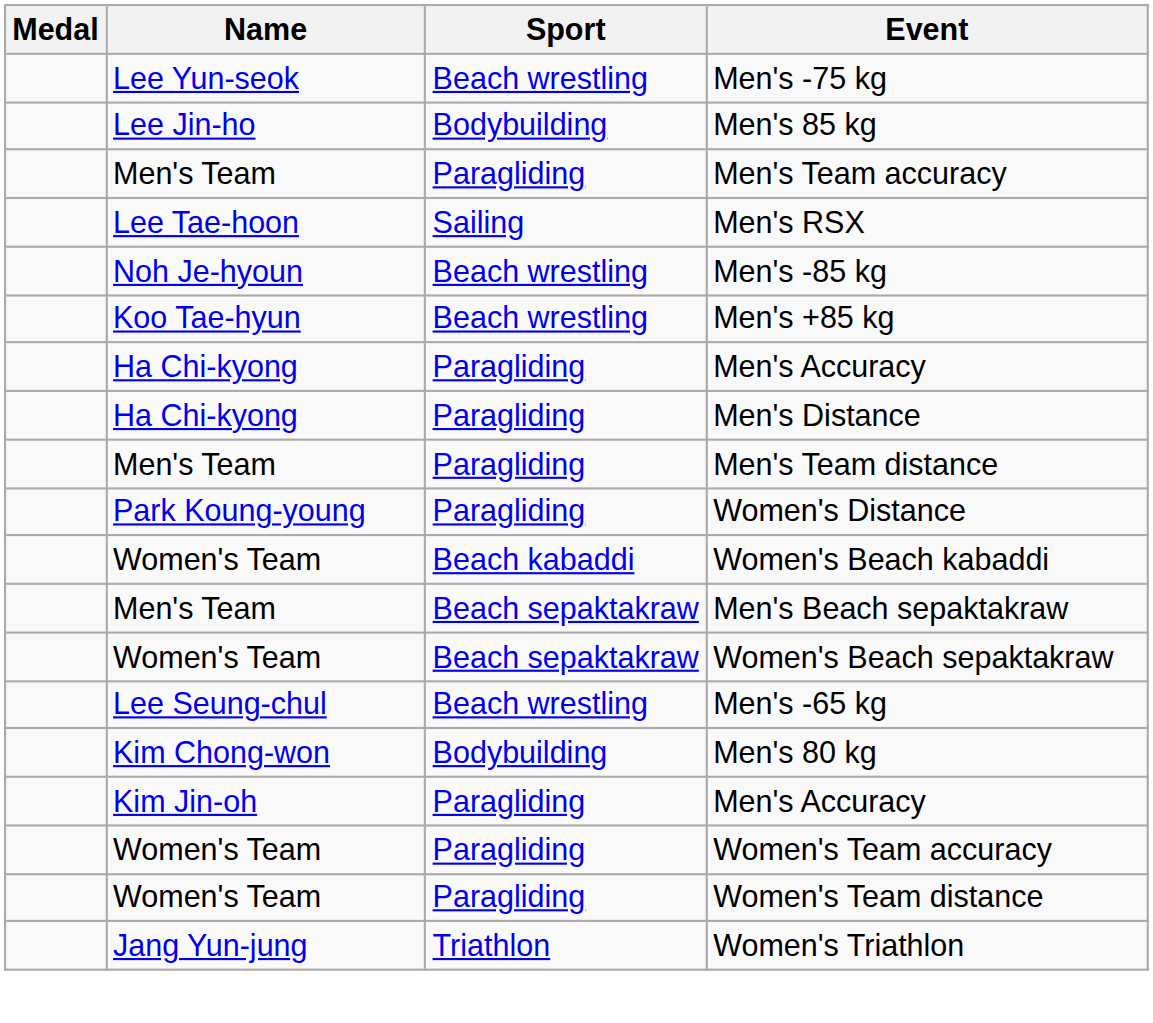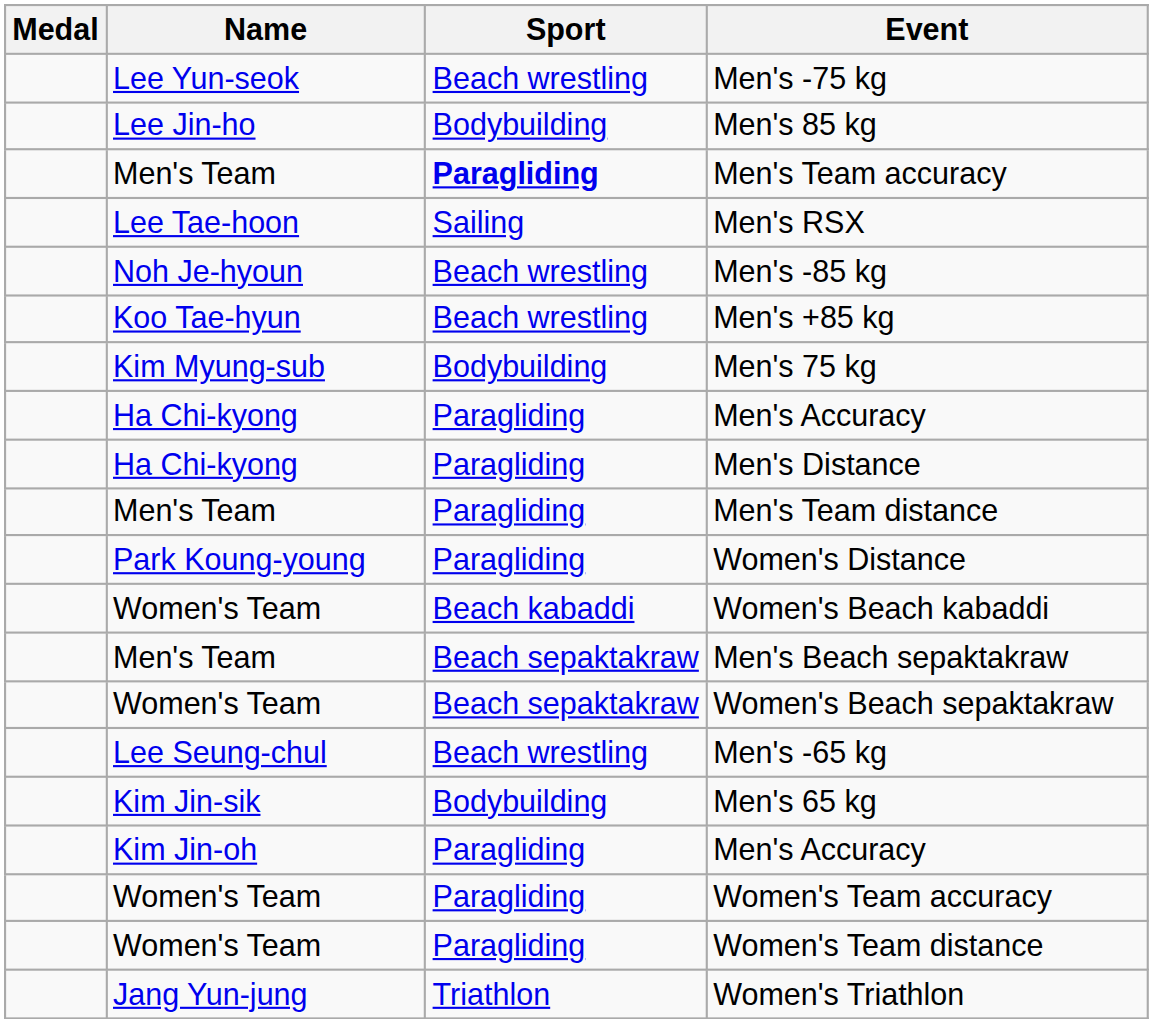Men's Team accuracy | Sport: normal -> bold
+ row: Kim Myung-sub | Bodybuilding | Men's 75 kg
+ row: Kim Jin-sik | Bodybuilding | Men's 65 kg
- row: Kim Chong-won | Bodybuilding | Men's 80 kg
